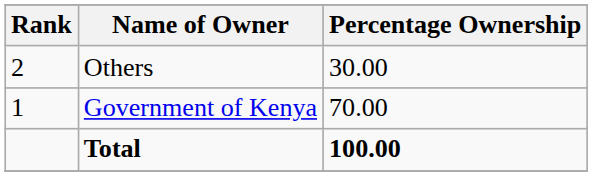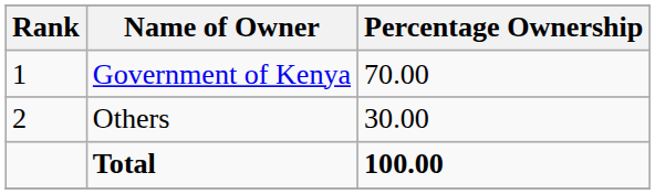rows swapped: Government of Kenya <-> Others
